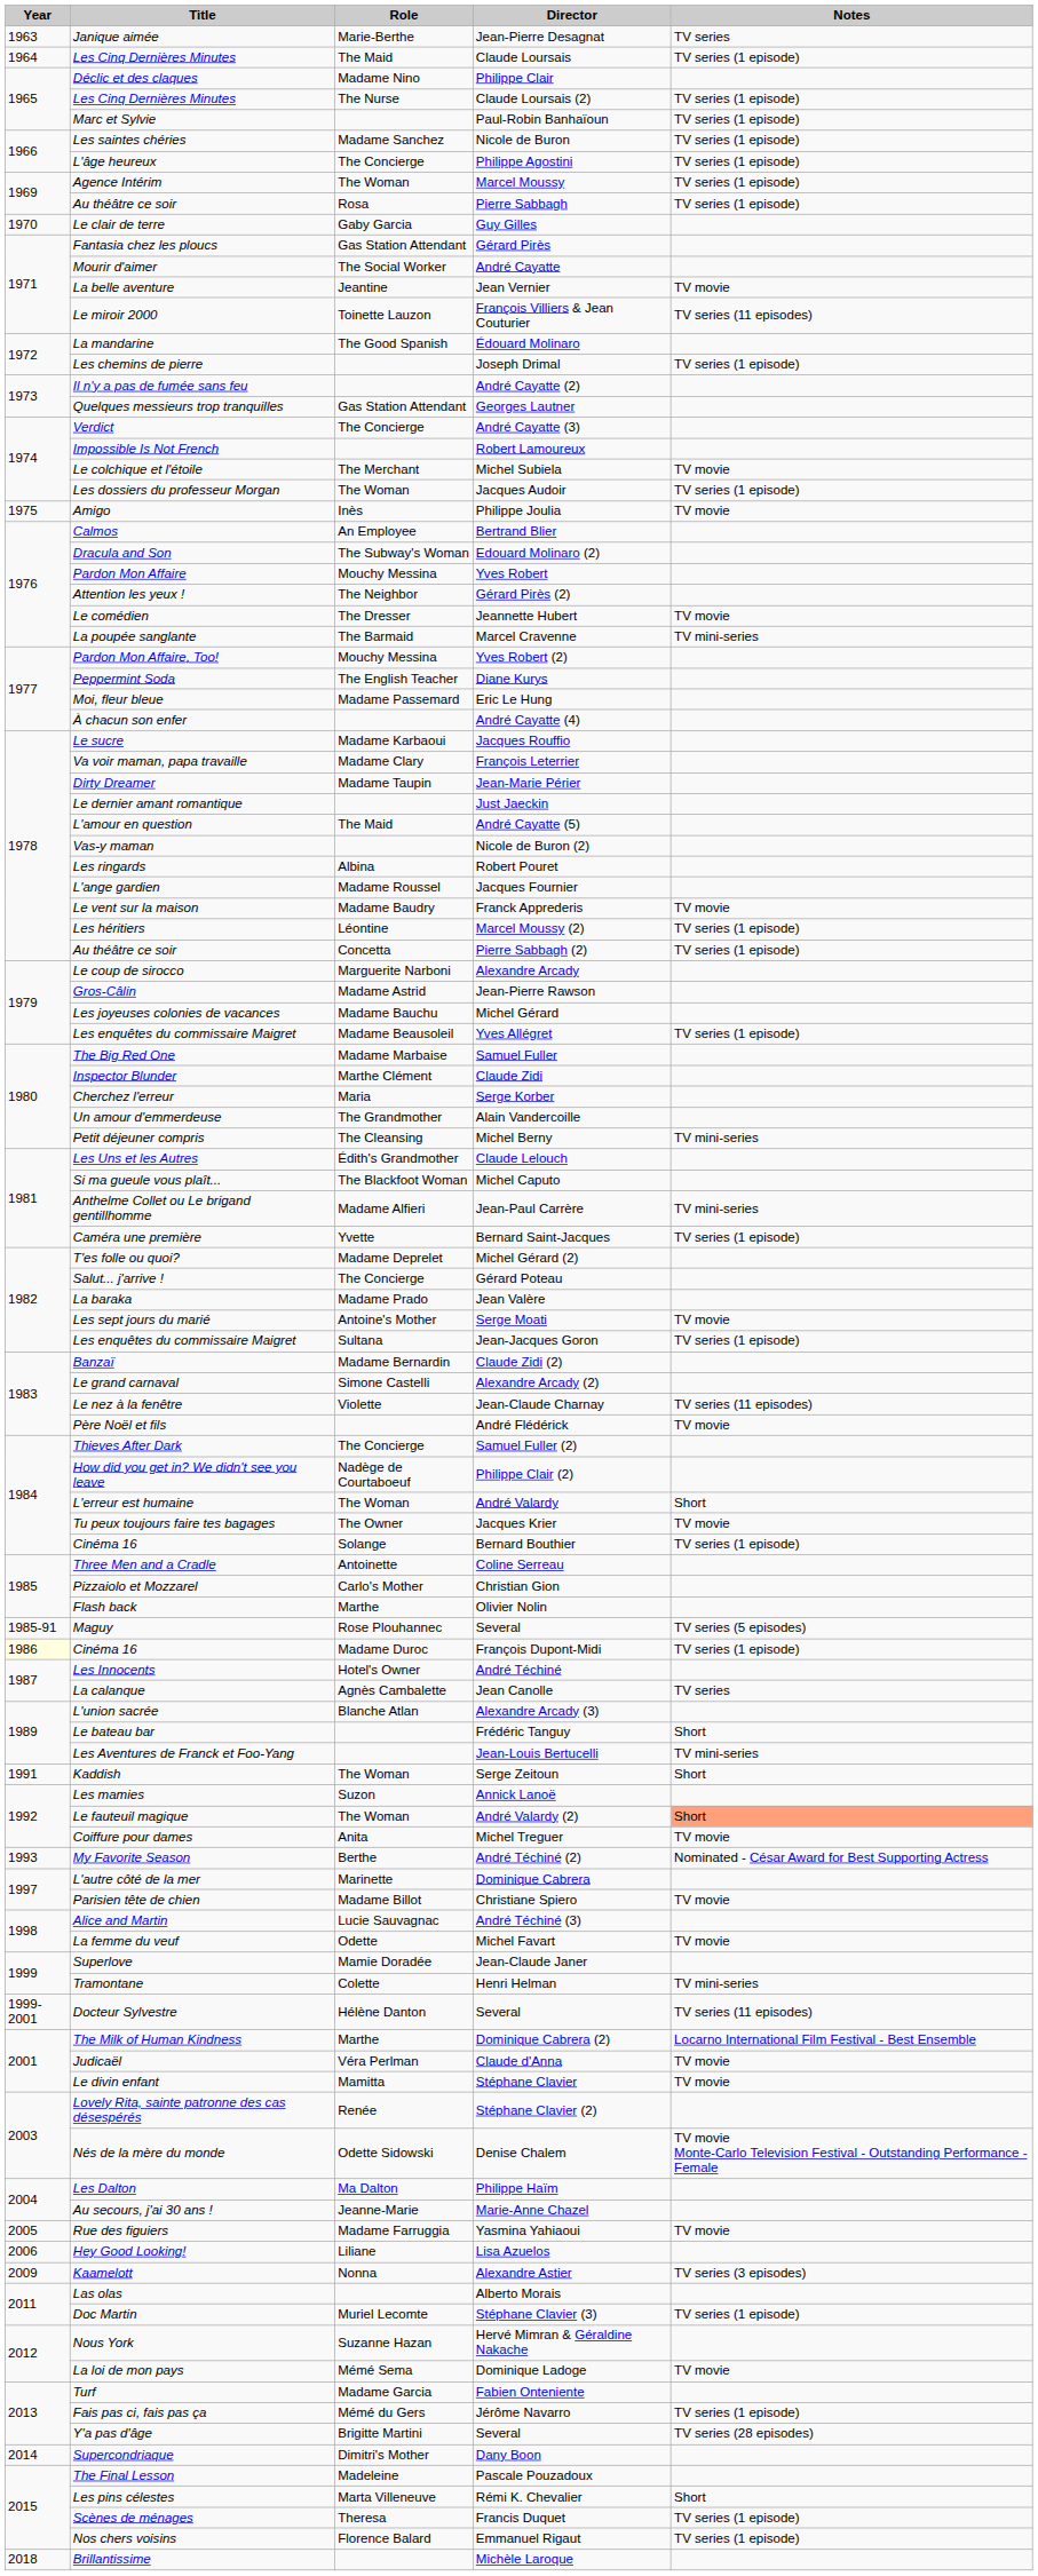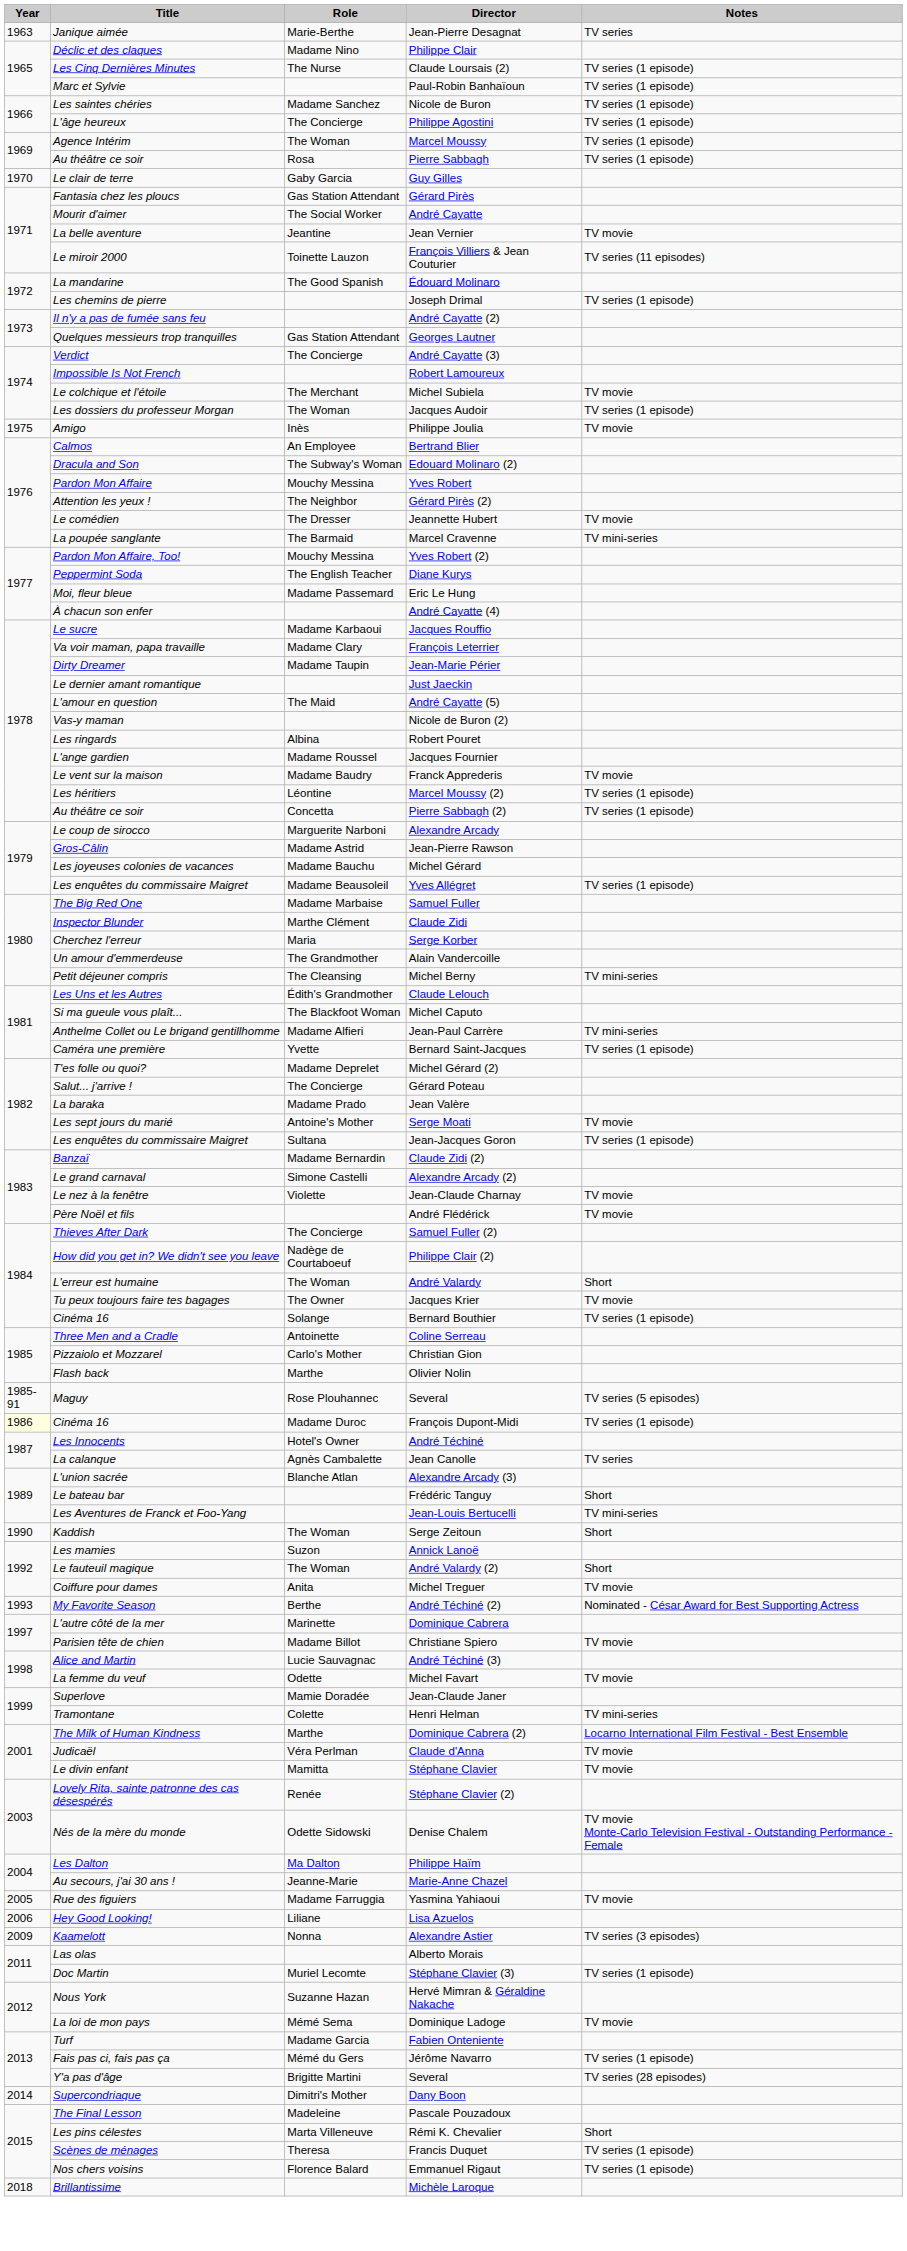- row: 1964 | Les Cinq Dernières Minutes | The Maid | Claude Loursais | TV series (1 episode)
Jean-Claude Charnay | Notes: TV series (11 episodes) -> TV movie
Serge Zeitoun | Year: 1991 -> 1990
André Valardy (2) | Notes: lightsalmon background -> no background
- row: 1999-2001 | Docteur Sylvestre | Hélène Danton | Several | TV series (11 episodes)
